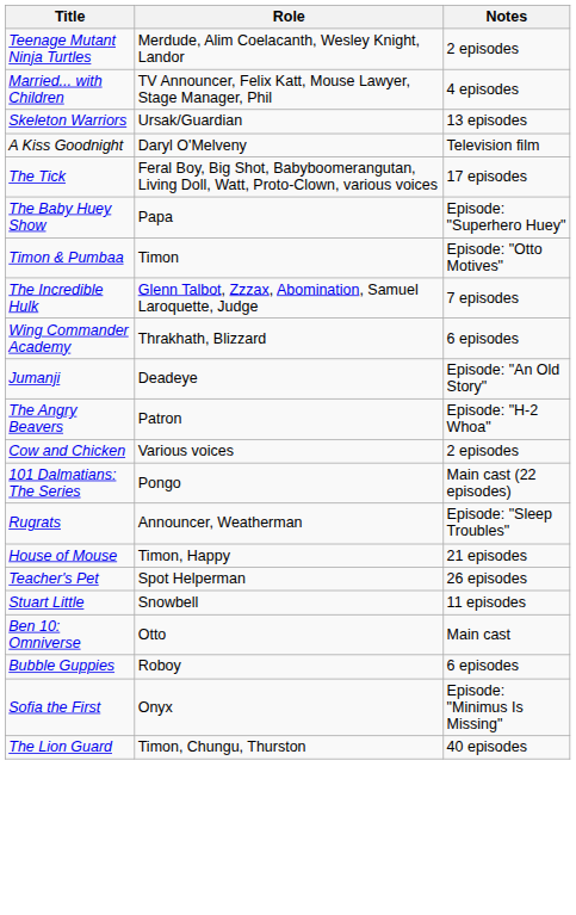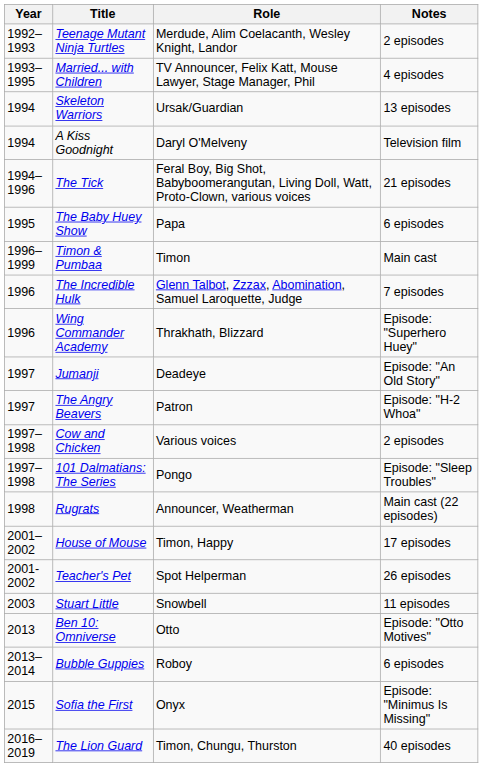+ column: Year | 1992–1993 | 1993–1995 | 1994 | 1994 | 1994–1996 | 1995 | 1996–1999 | 1996 | 1996 | 1997 | 1997 | 1997–1998 | 1997–1998 | 1998 | 2001–2002 | 2001-2002 | 2003 | 2013 | 2013–2014 | 2015 | 2016–2019
The Tick | Notes: 17 episodes -> 21 episodes
The Baby Huey Show | Notes: Episode: "Superhero Huey" -> 6 episodes
Timon & Pumbaa | Notes: Episode: "Otto Motives" -> Main cast
Wing Commander Academy | Notes: 6 episodes -> Episode: "Superhero Huey"
101 Dalmatians: The Series | Notes: Main cast (22 episodes) -> Episode: "Sleep Troubles"
Rugrats | Notes: Episode: "Sleep Troubles" -> Main cast (22 episodes)
House of Mouse | Notes: 21 episodes -> 17 episodes
Ben 10: Omniverse | Notes: Main cast -> Episode: "Otto Motives"
